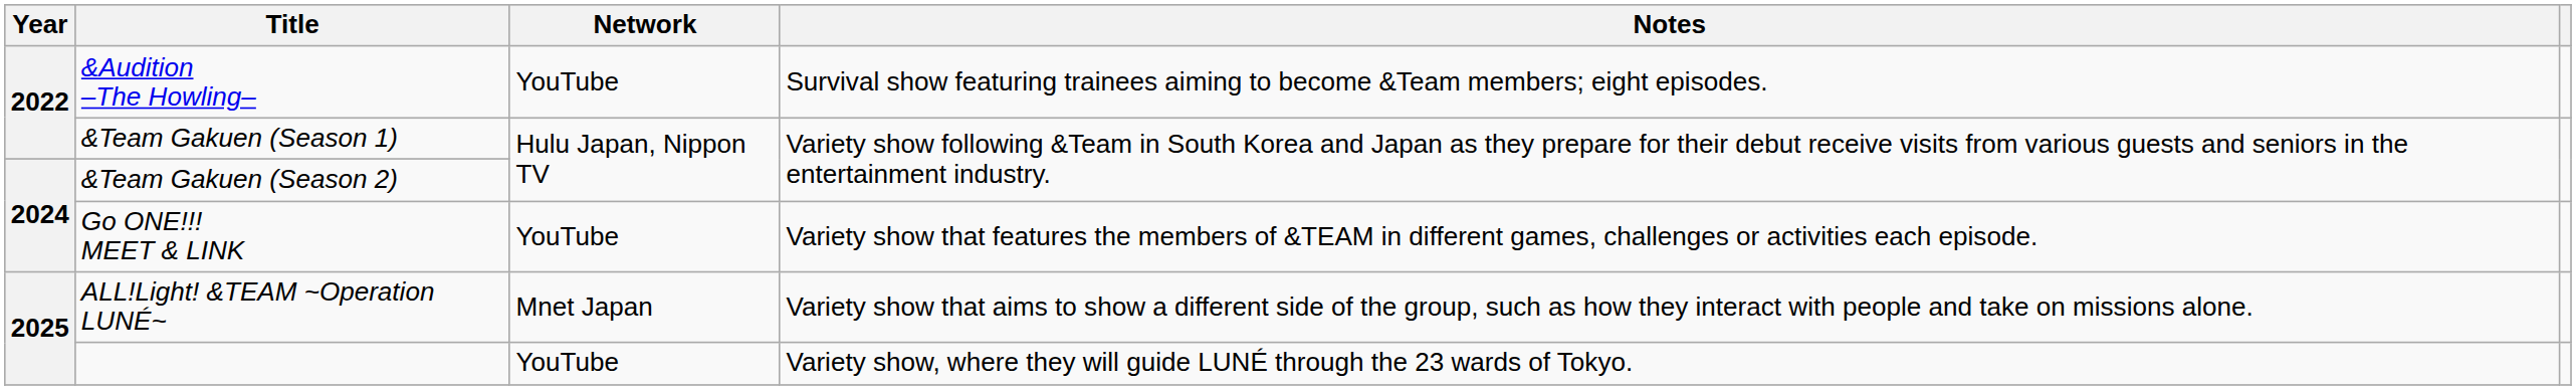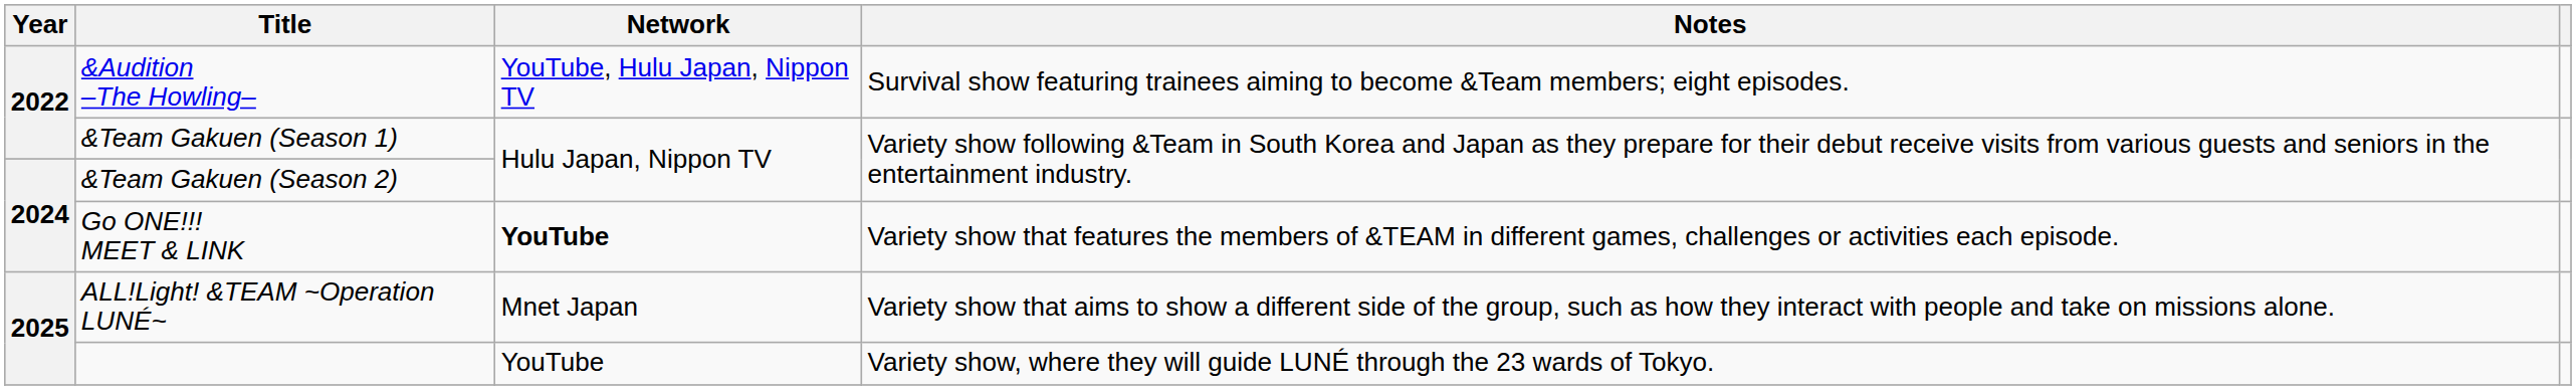&Audition –The Howling– | Network: YouTube -> YouTube, Hulu Japan, Nippon TV
Go ONE!!! MEET & LINK | Network: normal -> bold
